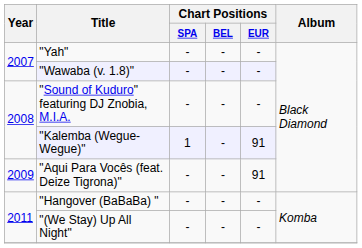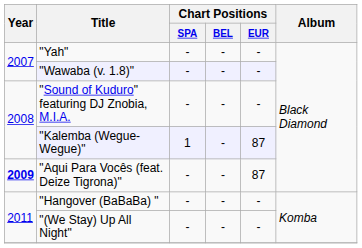"Kalemba (Wegue-Wegue)" | Chart Positions / EUR: 91 -> 87
"Aqui Para Vocês (feat. Deize Tigrona)" | Year: normal -> bold
"Aqui Para Vocês (feat. Deize Tigrona)" | Chart Positions / EUR: 91 -> 87
